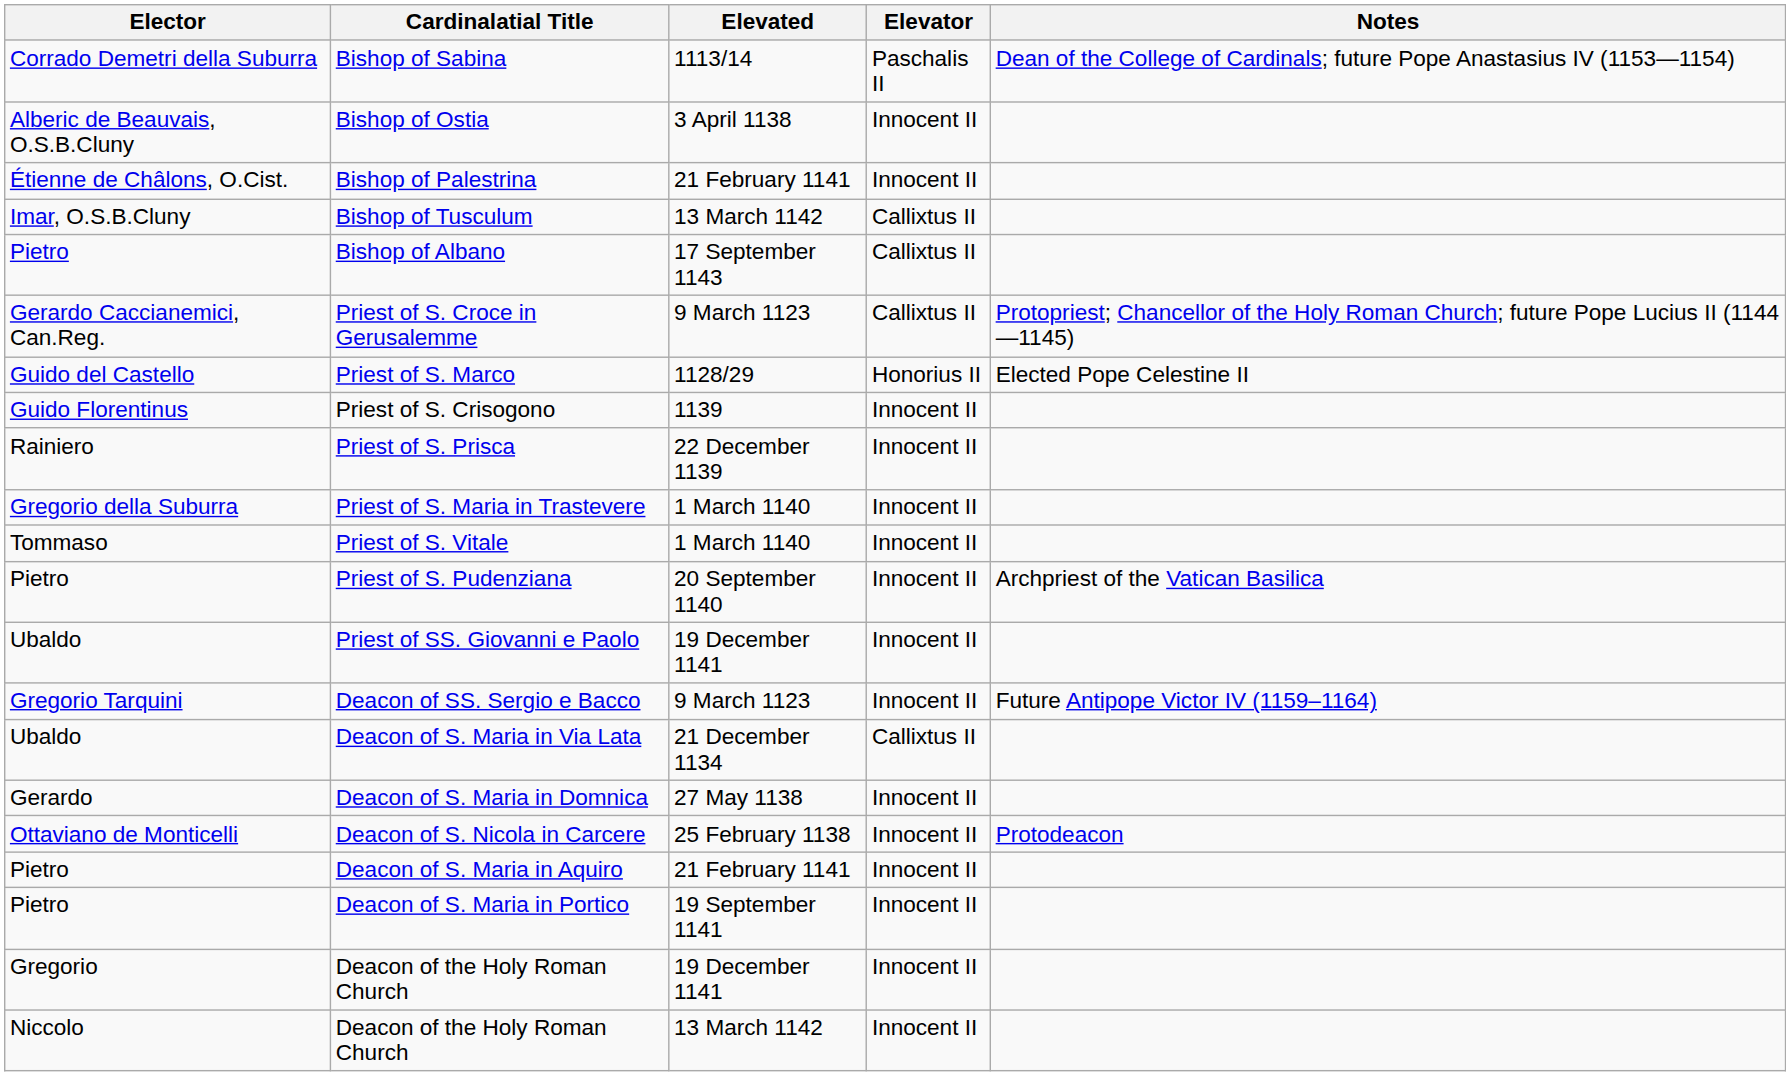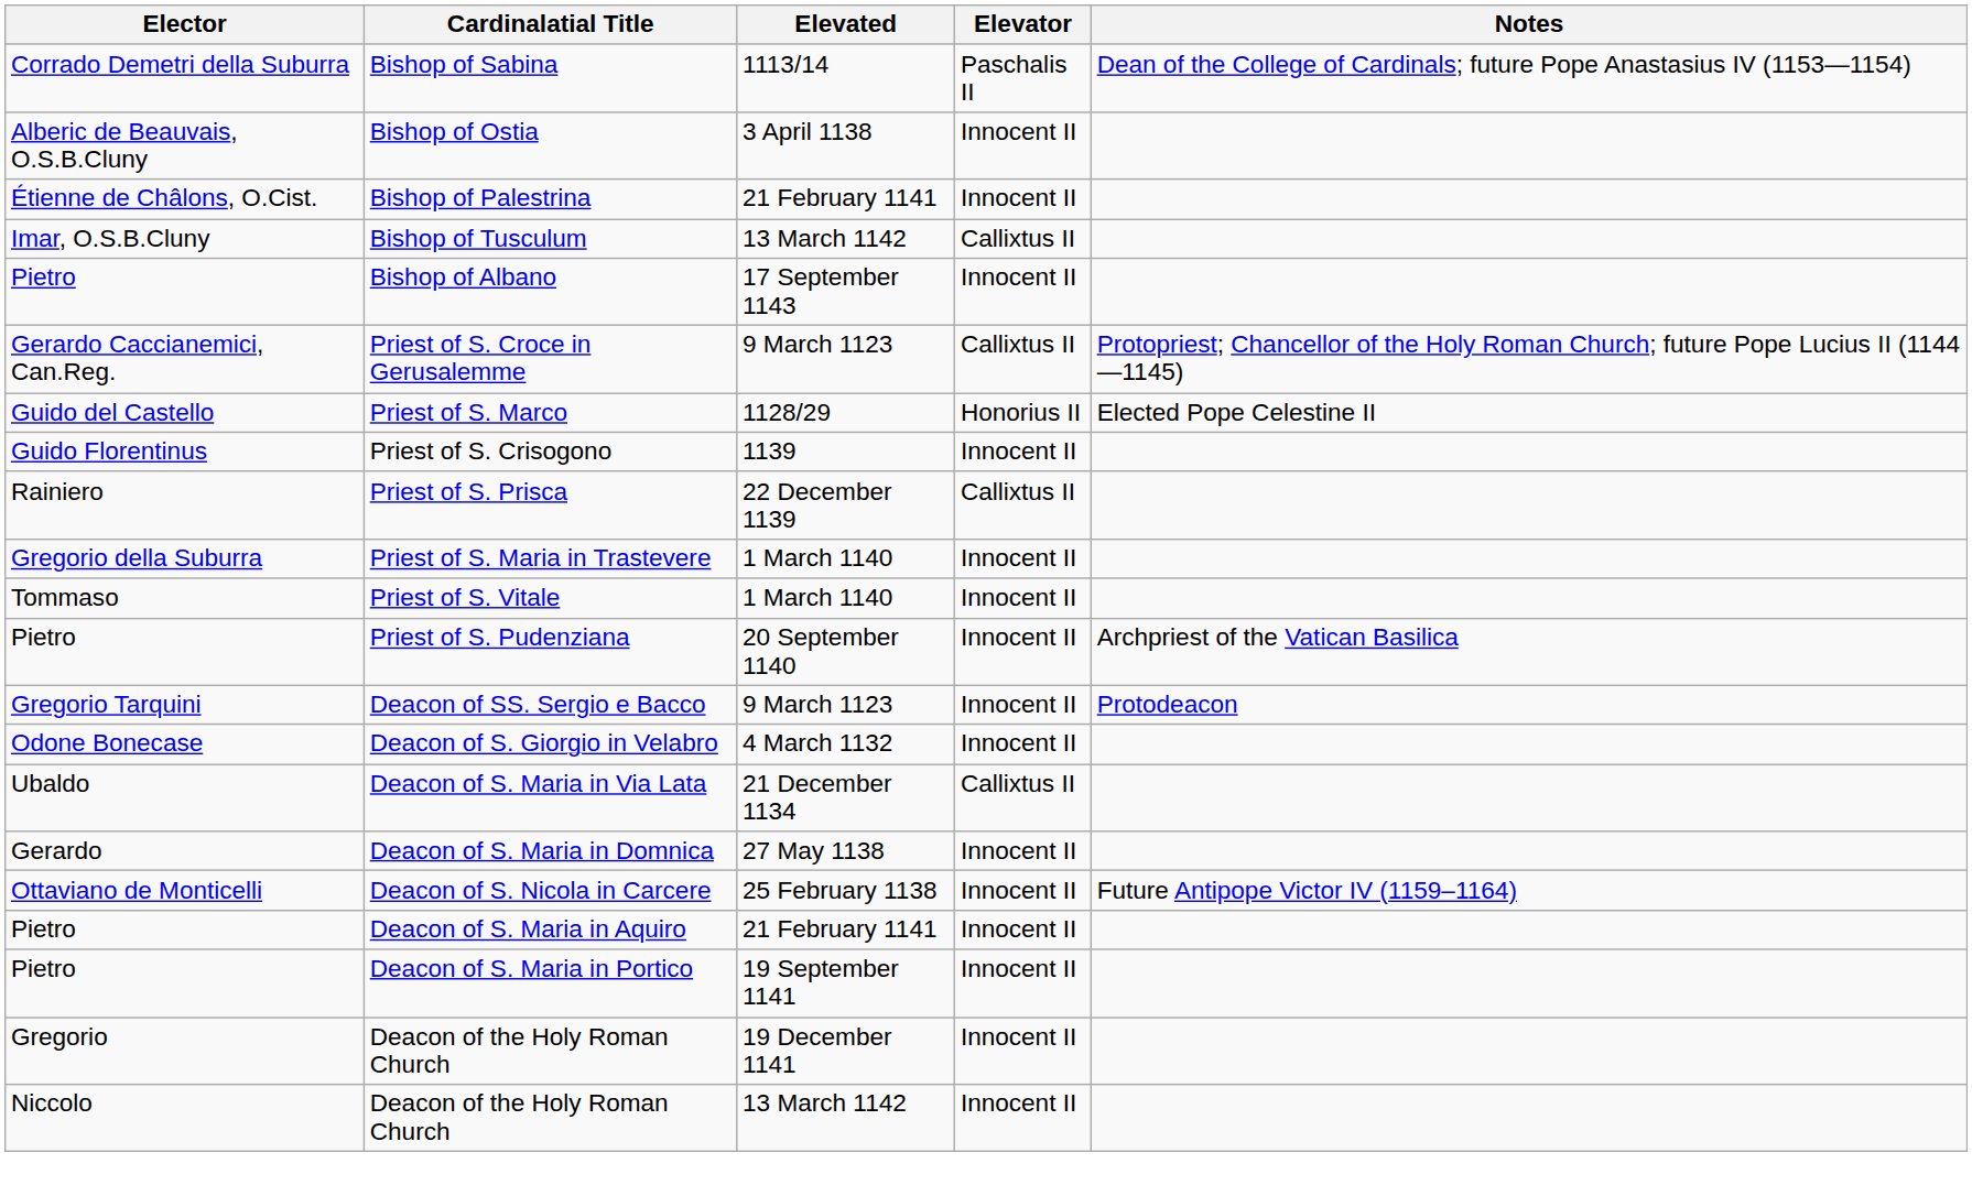Bishop of Albano | Elevator: Callixtus II -> Innocent II
Priest of S. Prisca | Elevator: Innocent II -> Callixtus II
- row: Ubaldo | Priest of SS. Giovanni e Paolo | 19 December 1141 | Innocent II
Deacon of SS. Sergio e Bacco | Notes: Future Antipope Victor IV (1159–1164) -> Protodeacon
+ row: Odone Bonecase | Deacon of S. Giorgio in Velabro | 4 March 1132 | Innocent II
Deacon of S. Nicola in Carcere | Notes: Protodeacon -> Future Antipope Victor IV (1159–1164)
